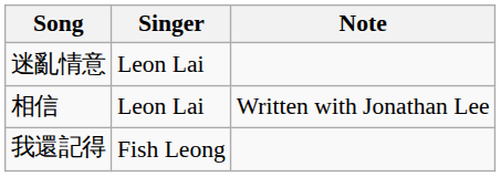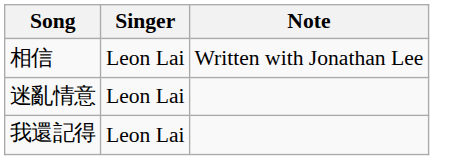rows swapped: 相信 <-> 迷亂情意
我還記得 | Singer: Fish Leong -> Leon Lai
